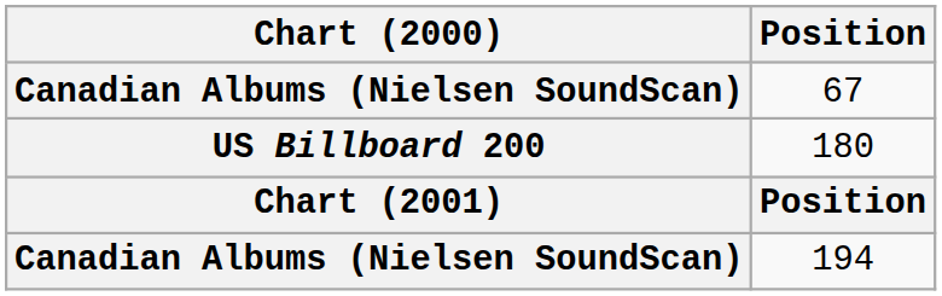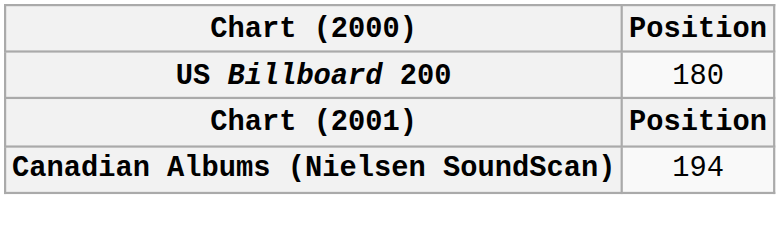- row: Canadian Albums (Nielsen SoundScan) | 67
